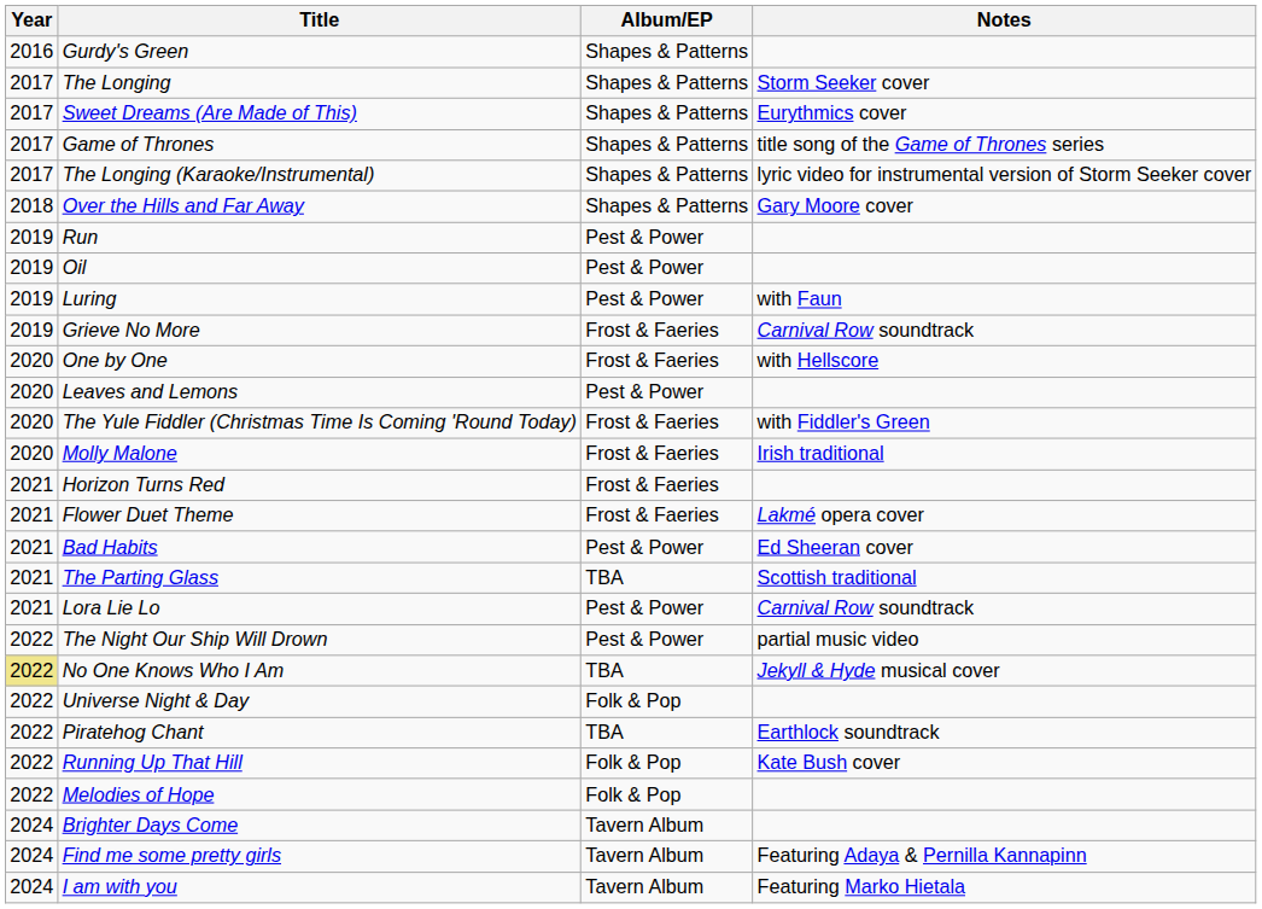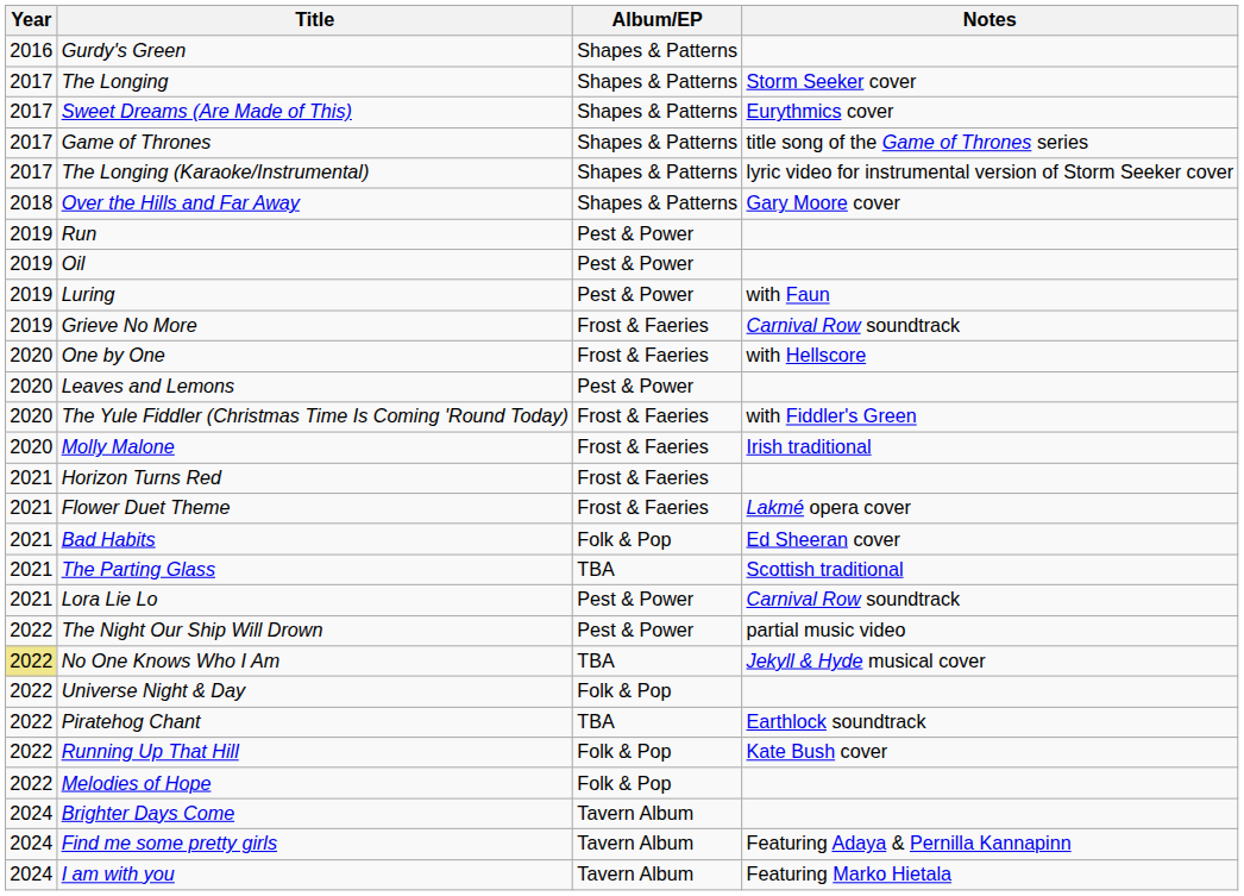Bad Habits | Album/EP: Pest & Power -> Folk & Pop
